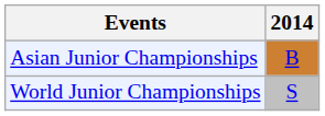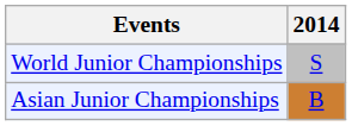rows swapped: Asian Junior Championships <-> World Junior Championships
